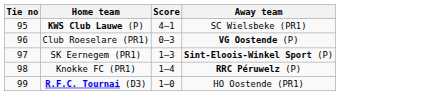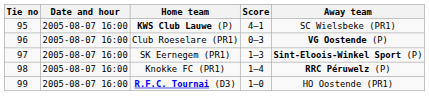+ column: Date and hour | 2005-08-07 16:00 | 2005-08-07 16:00 | 2005-08-07 16:00 | 2005-08-07 16:00 | 2005-08-07 16:00
